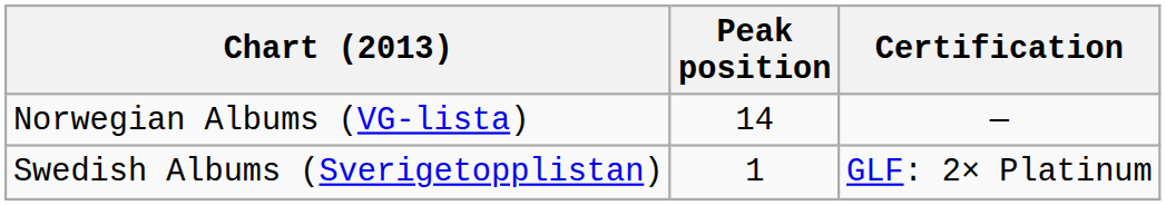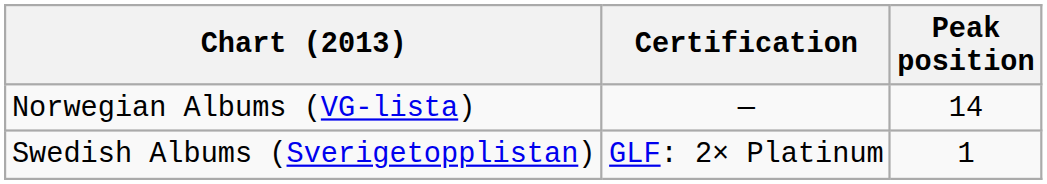columns swapped: Peak position <-> Certification
